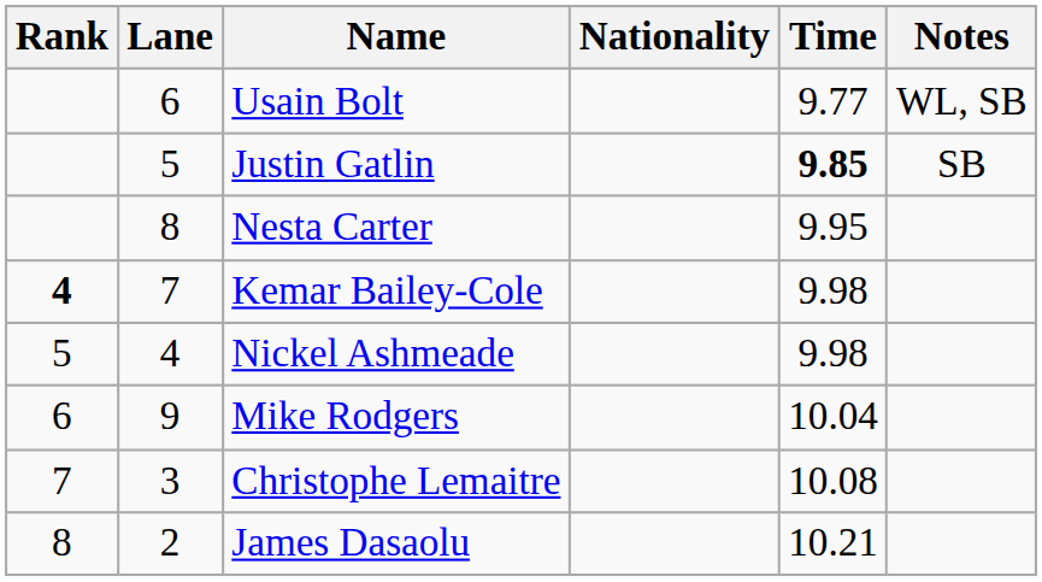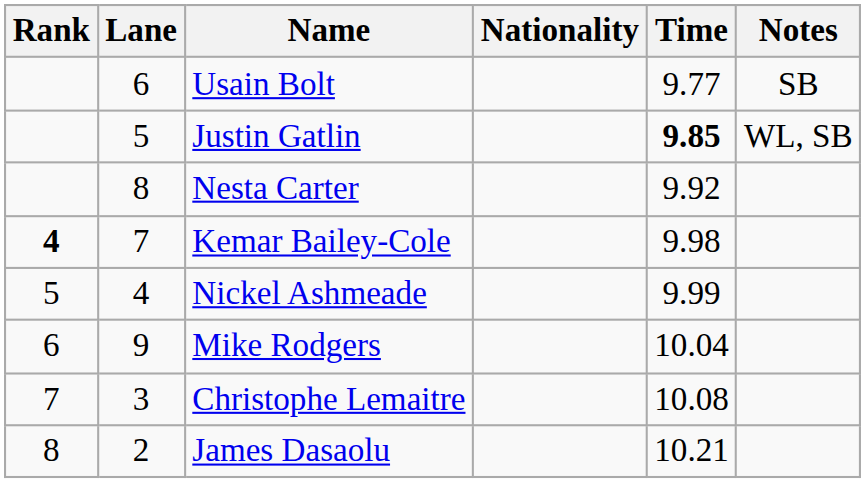Usain Bolt | Notes: WL, SB -> SB
Justin Gatlin | Notes: SB -> WL, SB
Nesta Carter | Time: 9.95 -> 9.92
Nickel Ashmeade | Time: 9.98 -> 9.99
